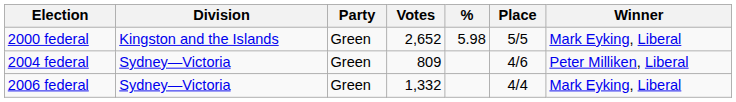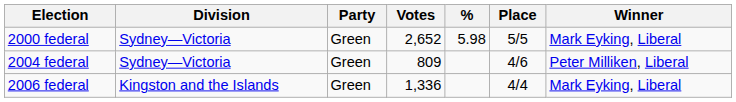2000 federal | Division: Kingston and the Islands -> Sydney—Victoria
2006 federal | Division: Sydney—Victoria -> Kingston and the Islands
2006 federal | Votes: 1,332 -> 1,336
